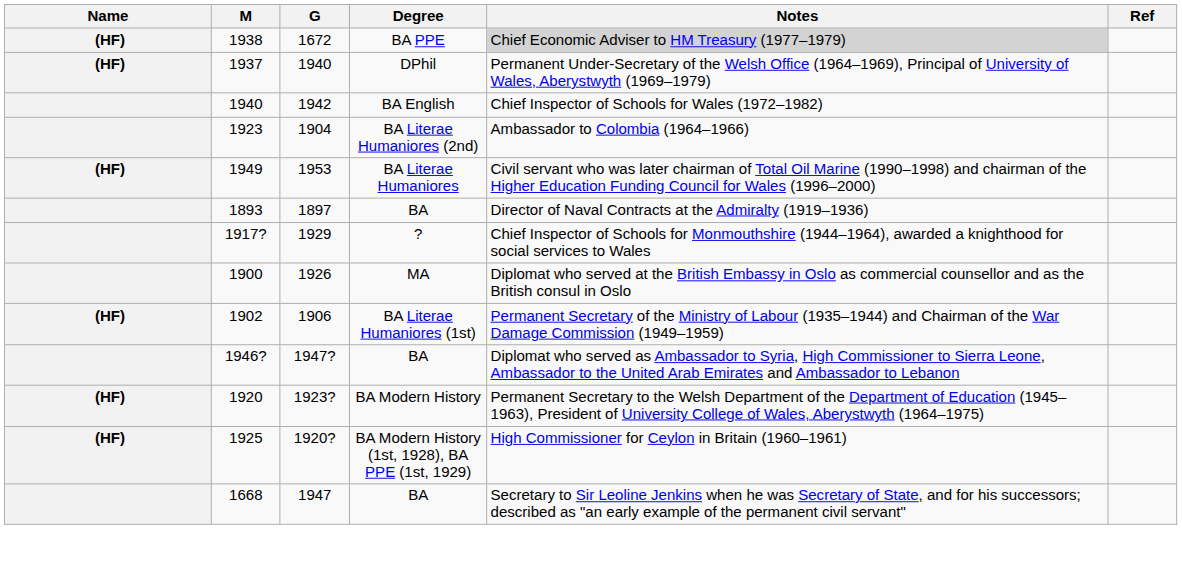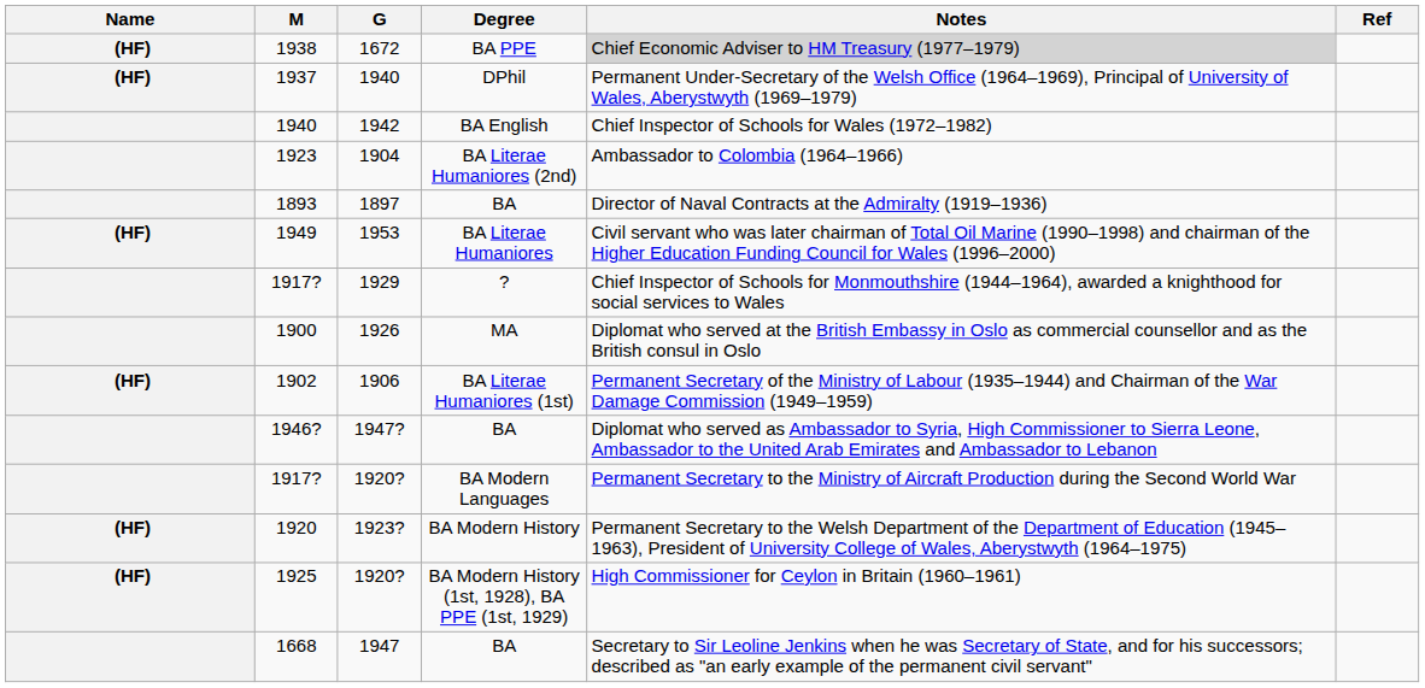rows swapped: 1893 <-> 1949
+ row: 1917? | 1920? | BA Modern Languages | Permanent Secretary to the Ministry of Aircraft Production during the Second World War
